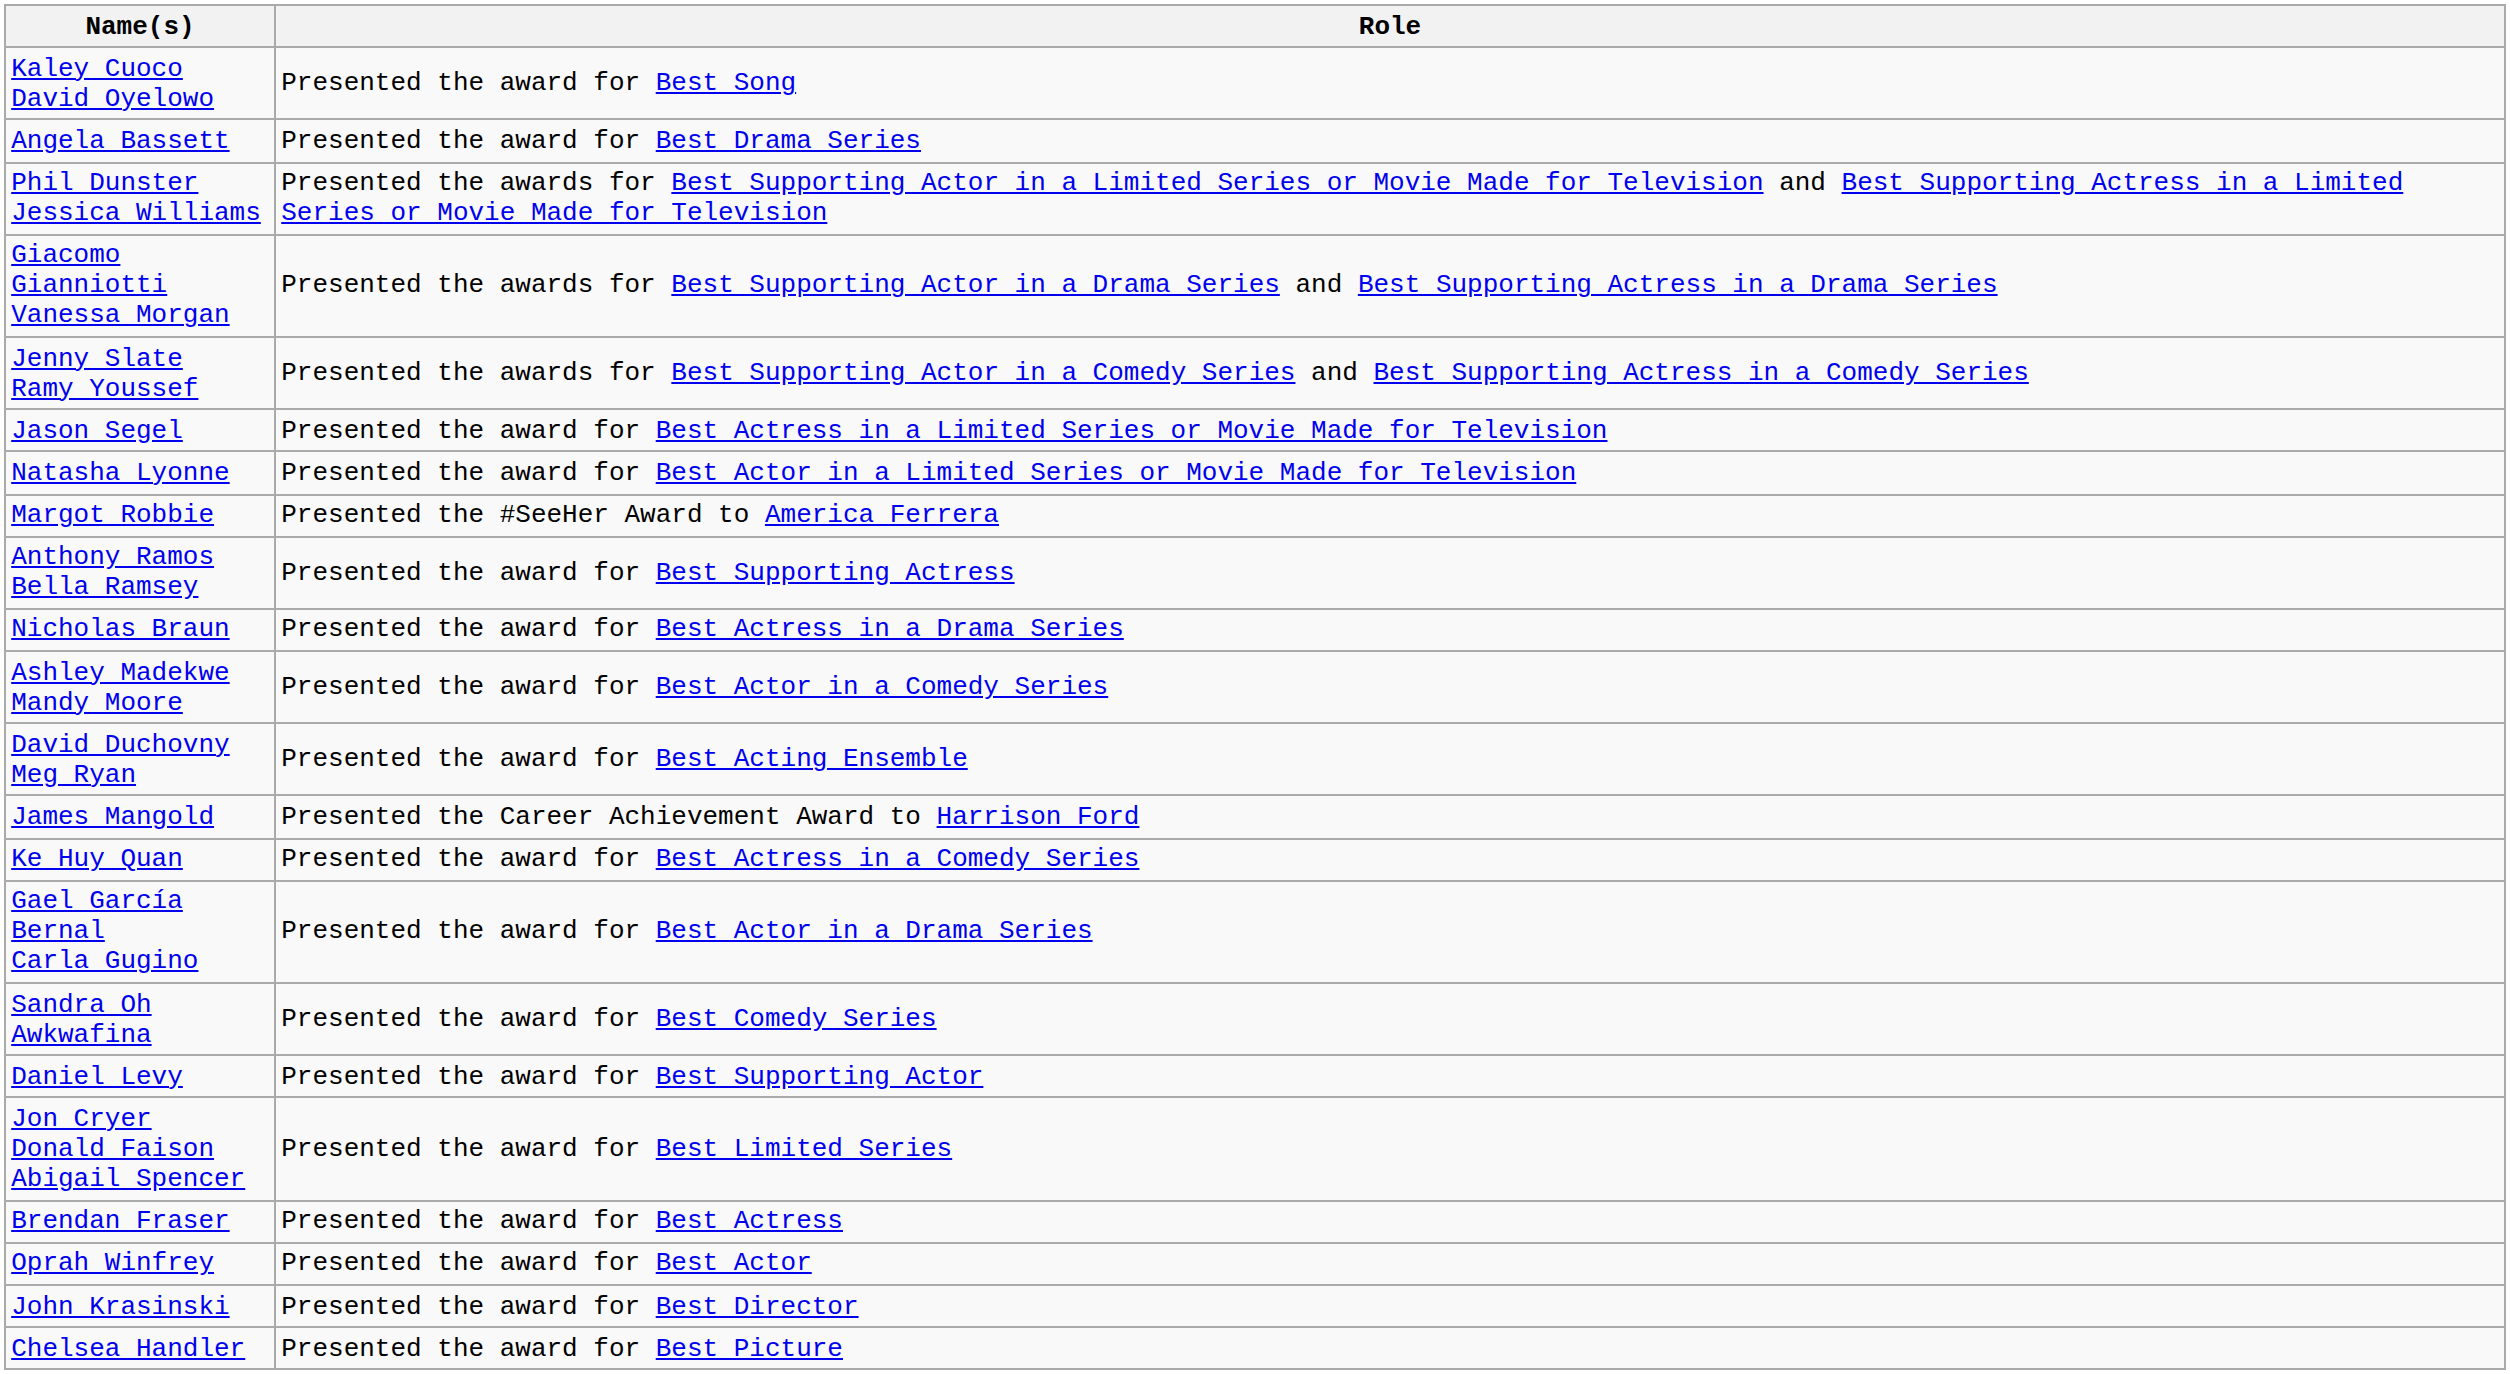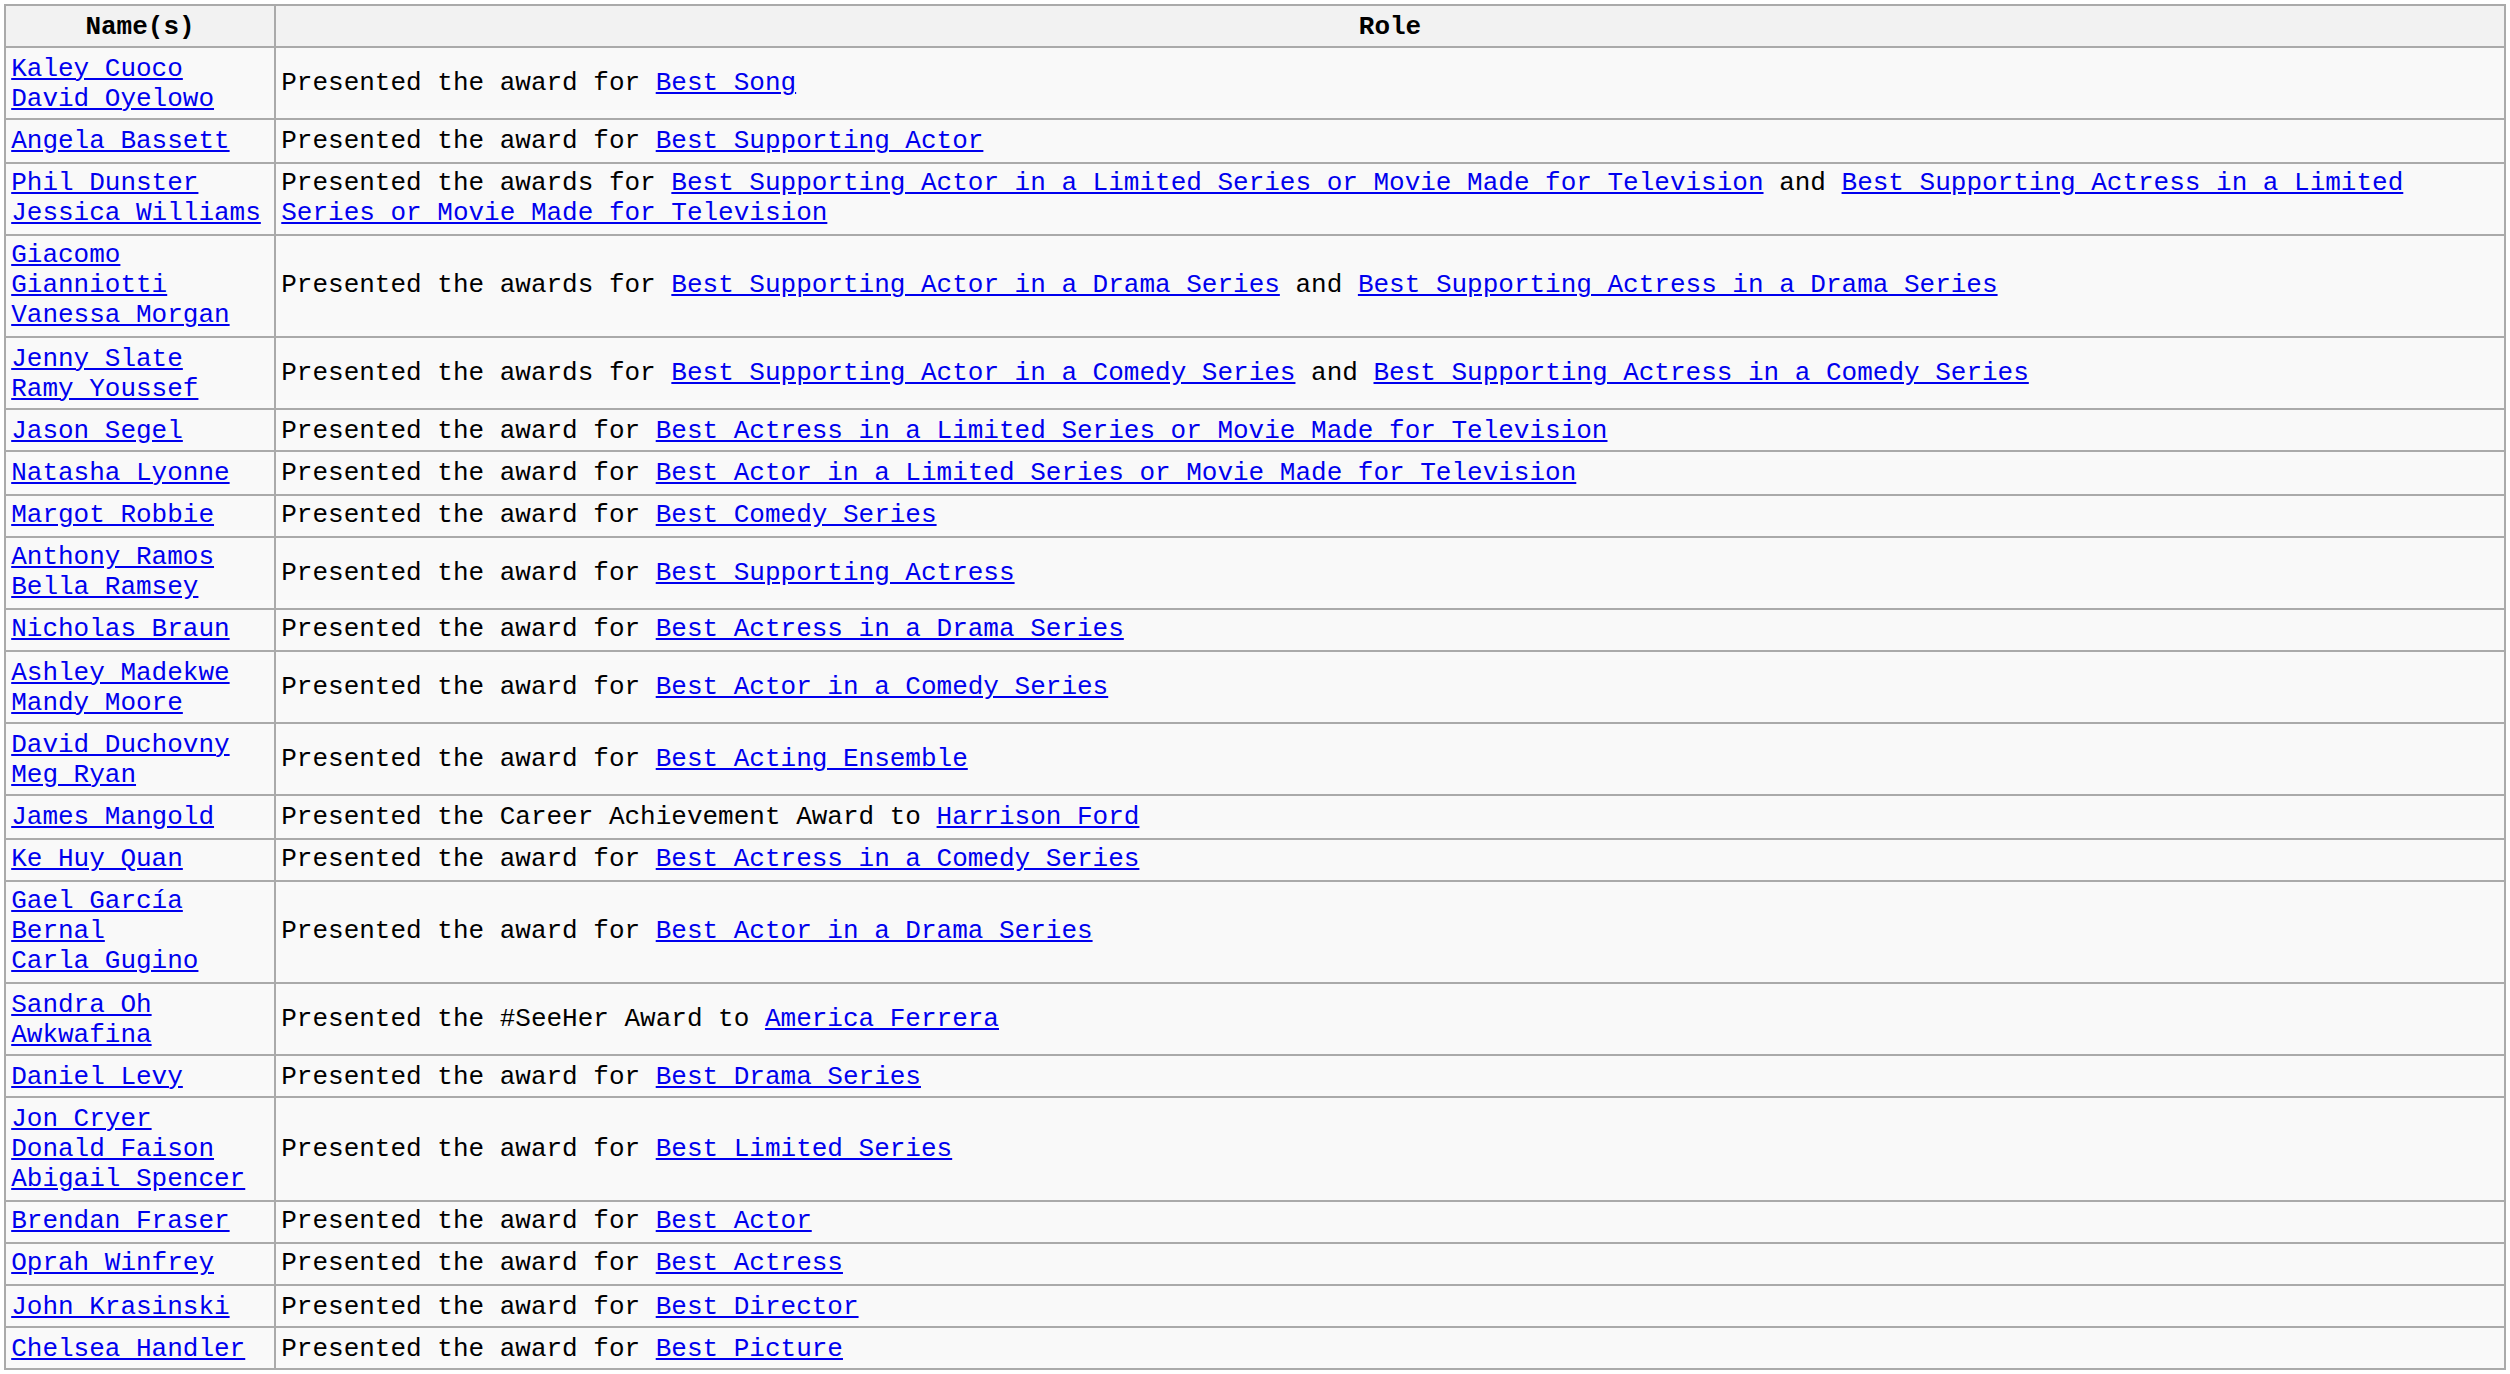Angela Bassett | Role: Presented the award for Best Drama Series -> Presented the award for Best Supporting Actor
Margot Robbie | Role: Presented the #SeeHer Award to America Ferrera -> Presented the award for Best Comedy Series
Sandra Oh Awkwafina | Role: Presented the award for Best Comedy Series -> Presented the #SeeHer Award to America Ferrera
Daniel Levy | Role: Presented the award for Best Supporting Actor -> Presented the award for Best Drama Series
Brendan Fraser | Role: Presented the award for Best Actress -> Presented the award for Best Actor
Oprah Winfrey | Role: Presented the award for Best Actor -> Presented the award for Best Actress
